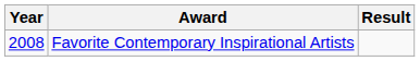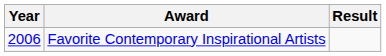Favorite Contemporary Inspirational Artists | Year: 2008 -> 2006
